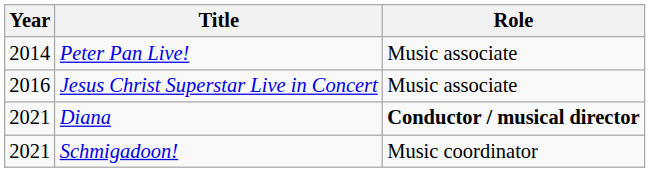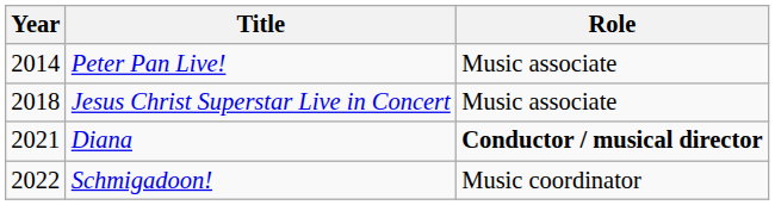Jesus Christ Superstar Live in Concert | Year: 2016 -> 2018
Schmigadoon! | Year: 2021 -> 2022
